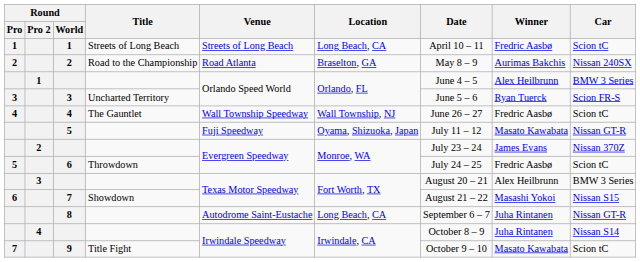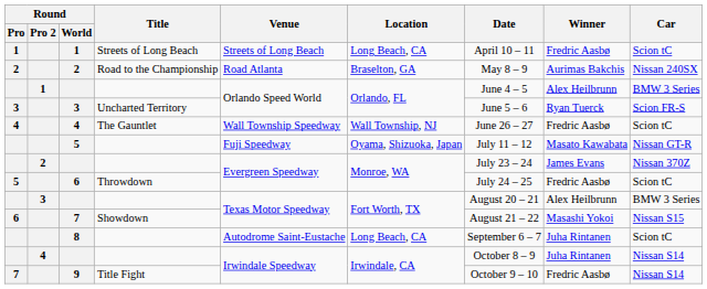8 | Car: Nissan GT-R -> Scion tC
9 | Winner: Masato Kawabata -> Fredric Aasbø
9 | Car: Scion tC -> Nissan S14
